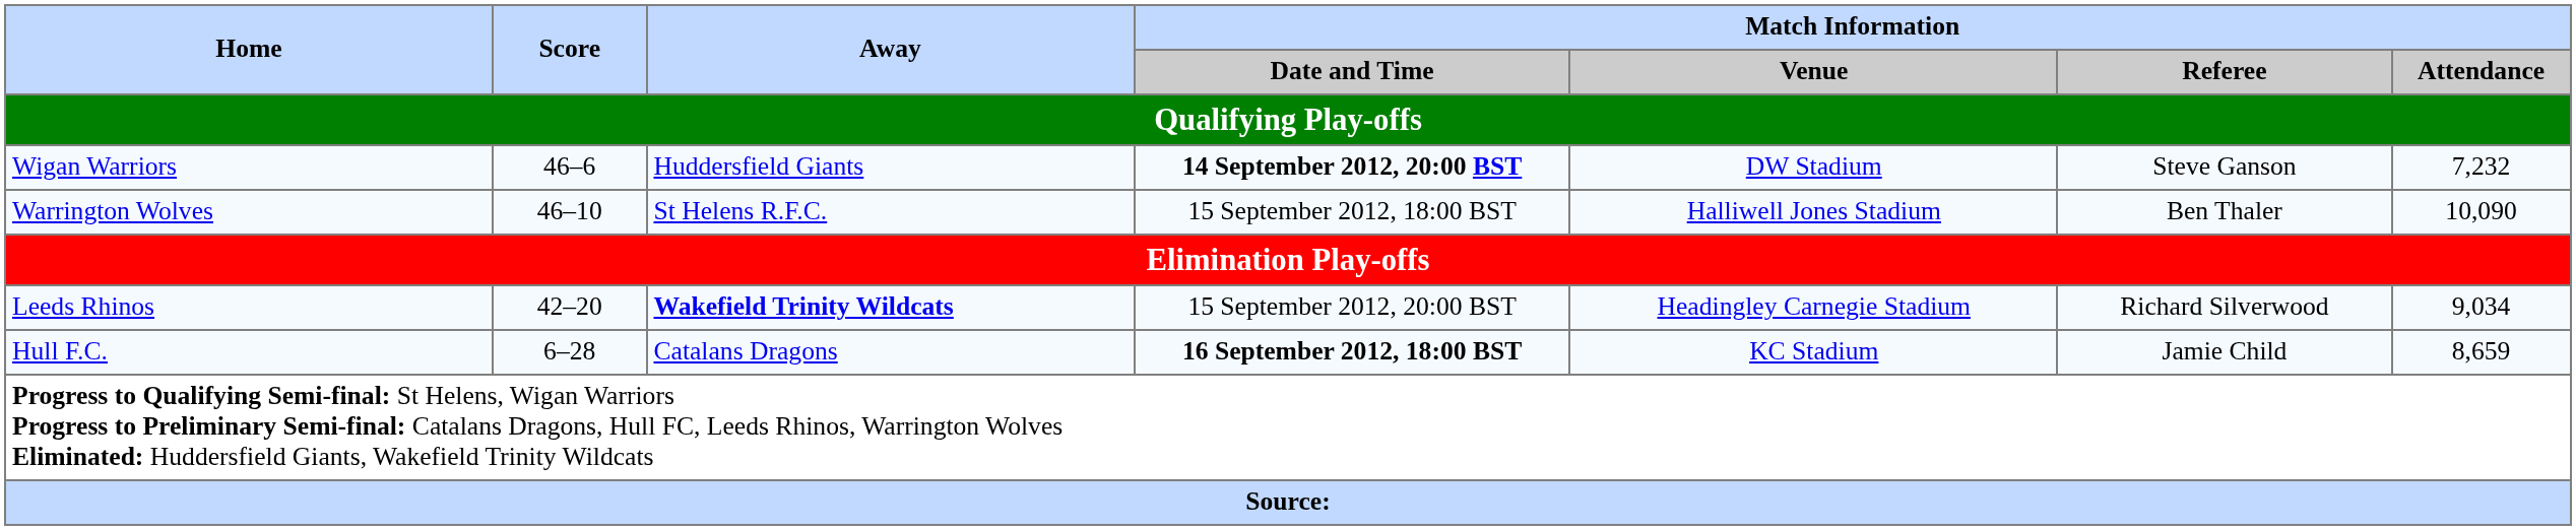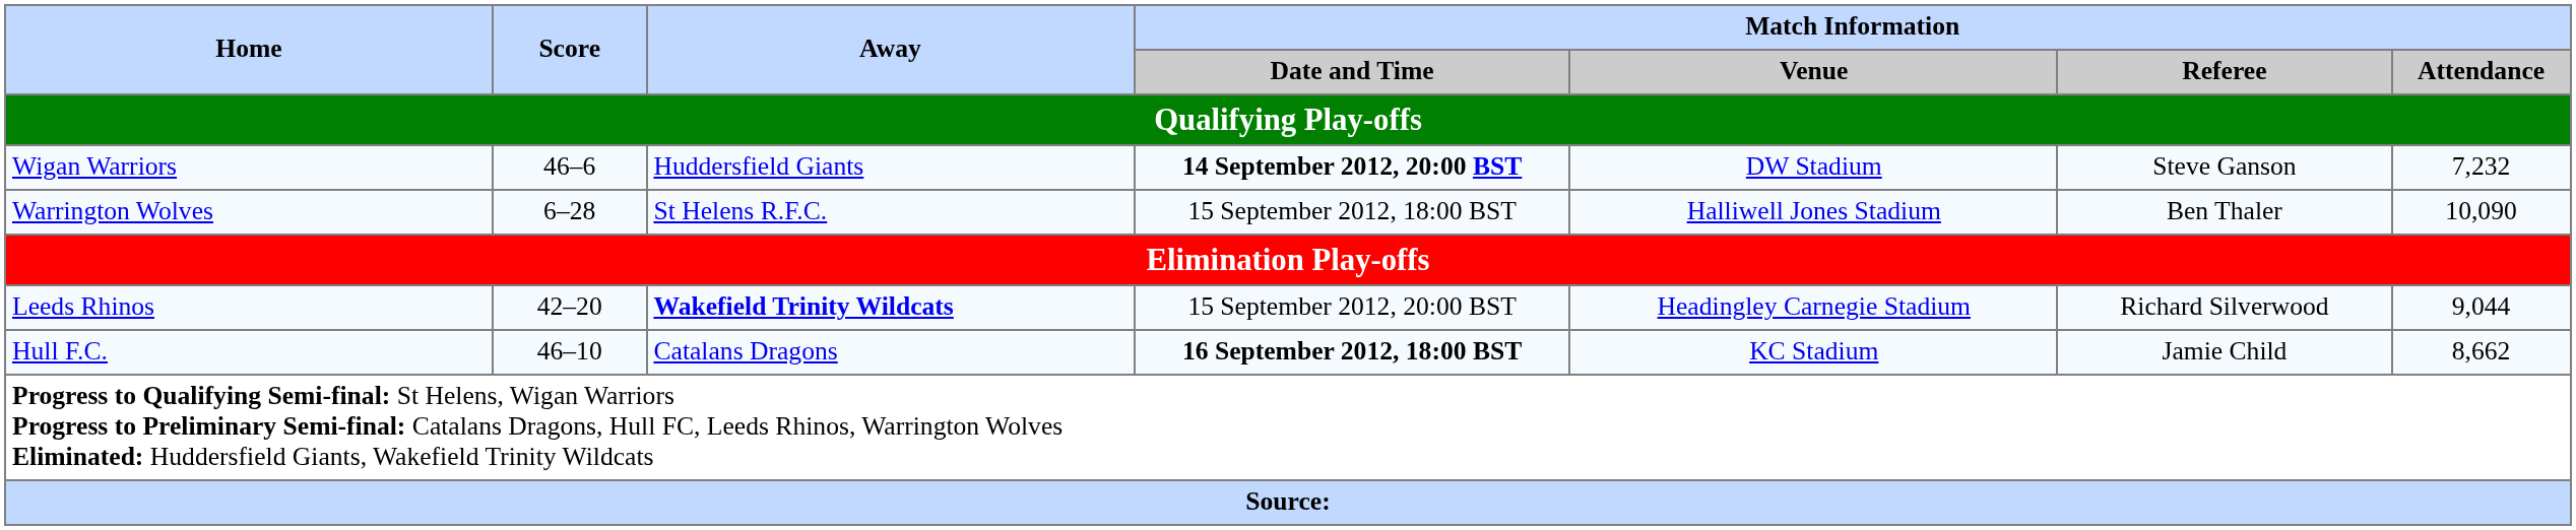Warrington Wolves | Score: 46–10 -> 6–28
Leeds Rhinos | Match Information / Attendance: 9,034 -> 9,044
Hull F.C. | Score: 6–28 -> 46–10
Hull F.C. | Match Information / Attendance: 8,659 -> 8,662
